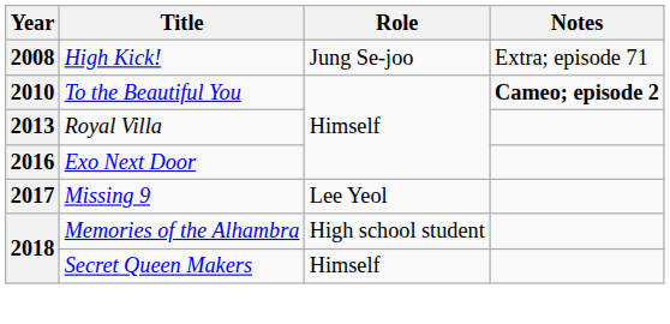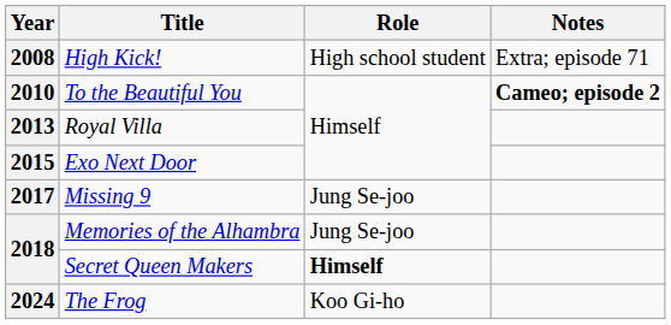High Kick! | Role: Jung Se-joo -> High school student
Exo Next Door | Year: 2016 -> 2015
Missing 9 | Role: Lee Yeol -> Jung Se-joo
Memories of the Alhambra | Role: High school student -> Jung Se-joo
Secret Queen Makers | Role: normal -> bold
+ row: 2024 | The Frog | Koo Gi-ho
